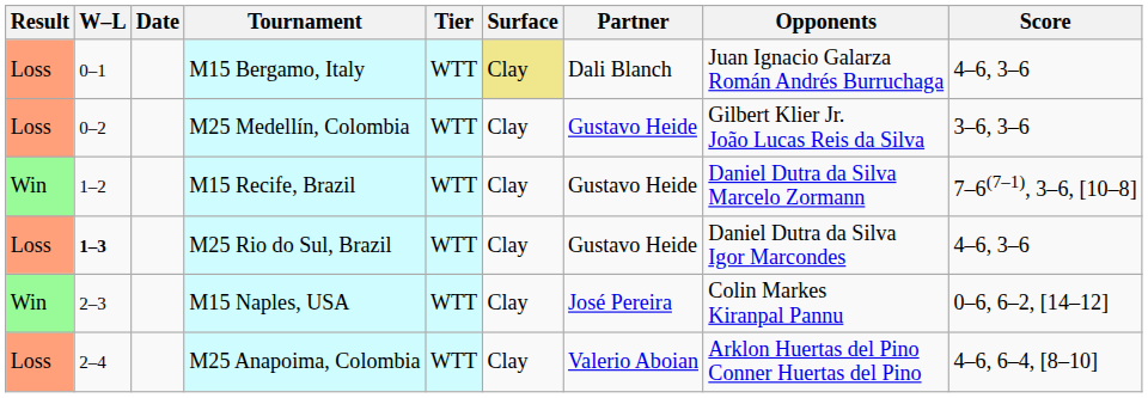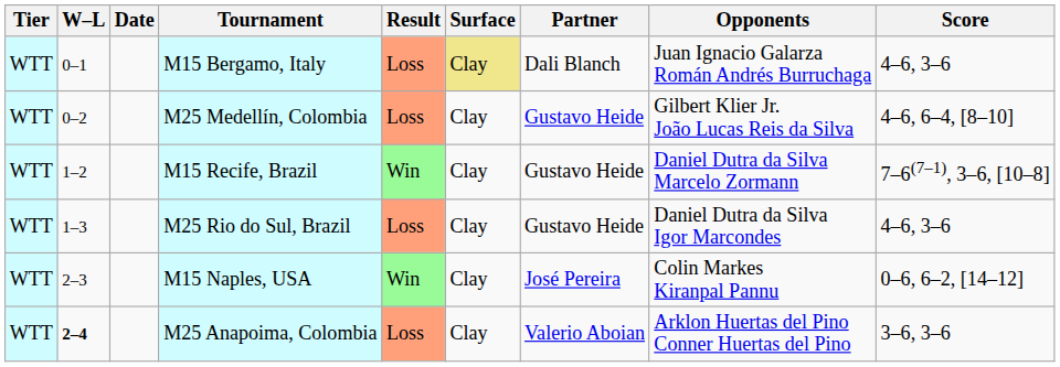columns swapped: Result <-> Tier
M25 Medellín, Colombia | Score: 3–6, 3–6 -> 4–6, 6–4, [8–10]
M25 Rio do Sul, Brazil | W–L: bold -> normal
M25 Anapoima, Colombia | W–L: normal -> bold
M25 Anapoima, Colombia | Score: 4–6, 6–4, [8–10] -> 3–6, 3–6
